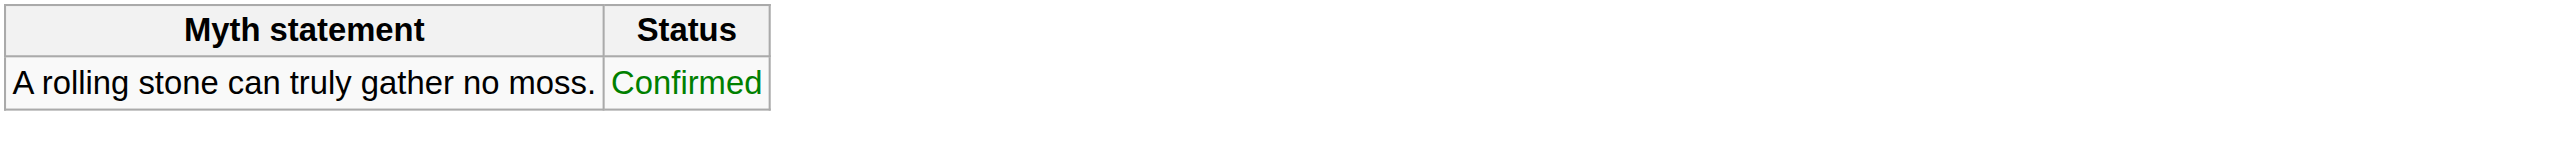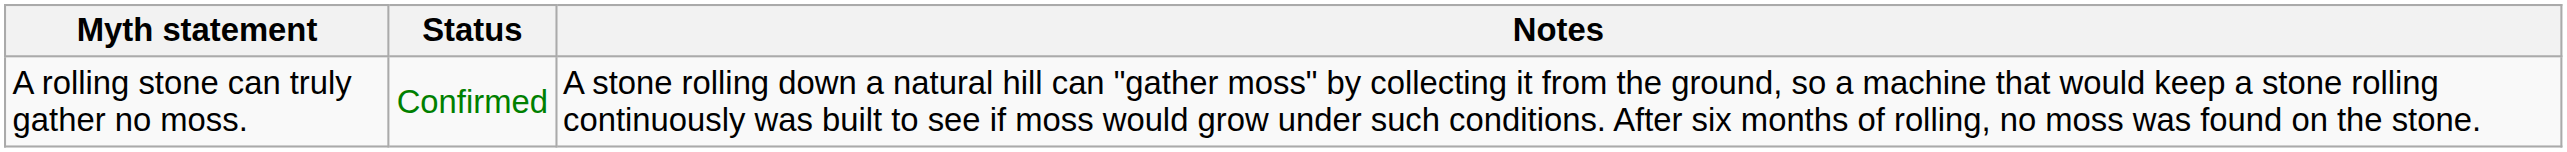+ column: Notes | A stone rolling down a natural hill can "gather moss" by collecting it from the ground, so a machine that would keep a stone rolling continuously was built to see if moss would grow under such conditions. After six months of rolling, no moss was found on the stone.
